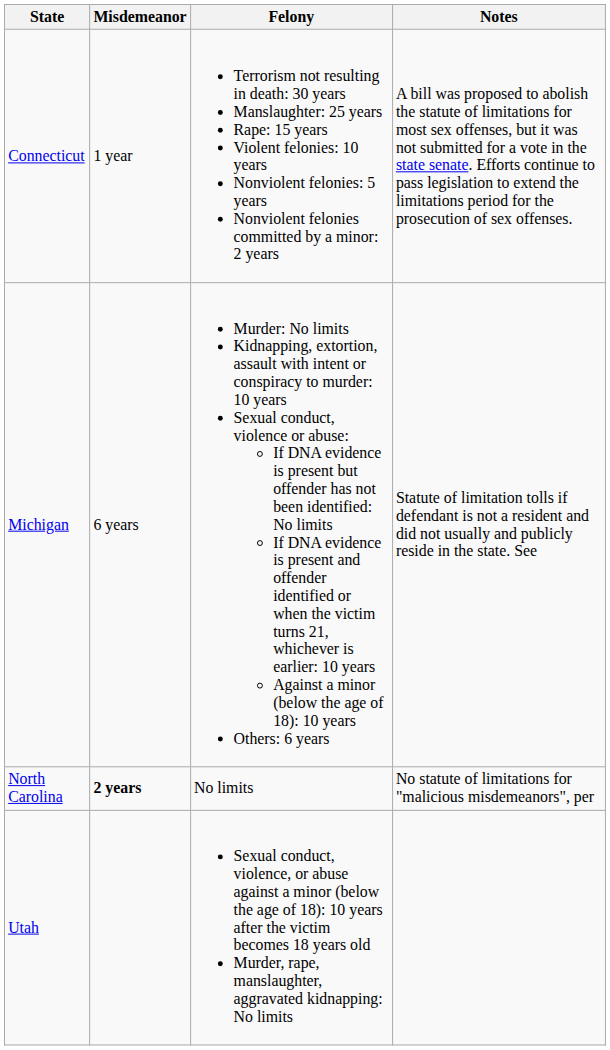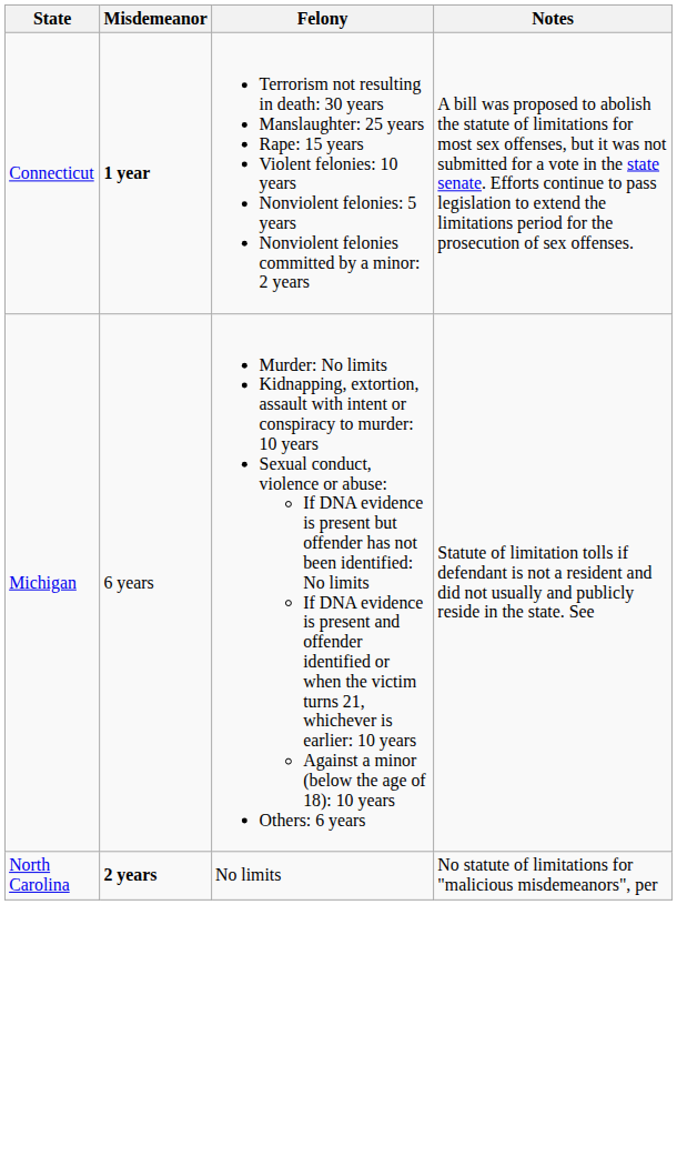Connecticut | Misdemeanor: normal -> bold
- row: Utah | Sexual conduct, violence, or abuse against a minor (below the age of 18): 10 years after the victim becomes 18 years old Murder, rape, manslaughter, aggravated kidnapping: No limits
